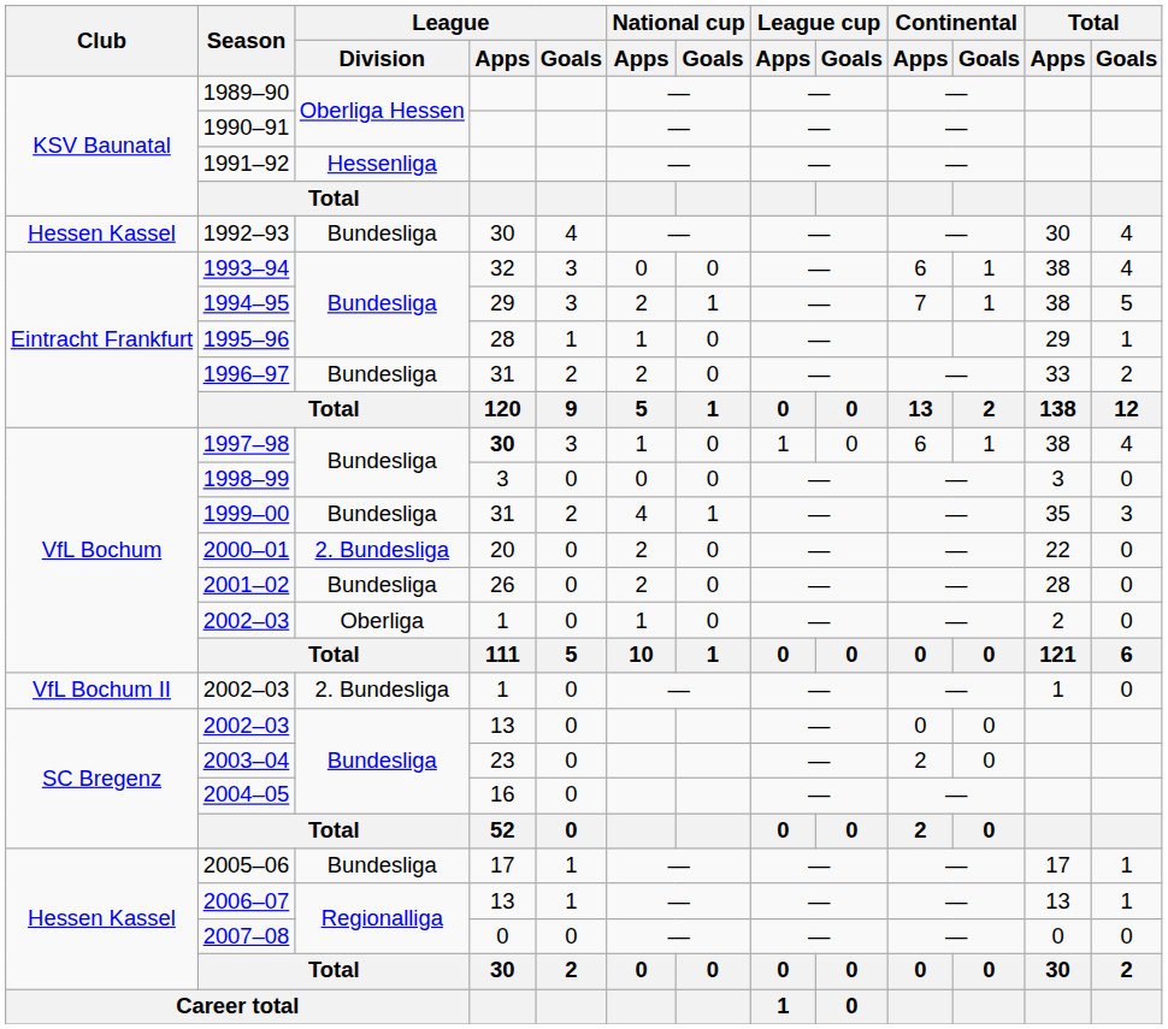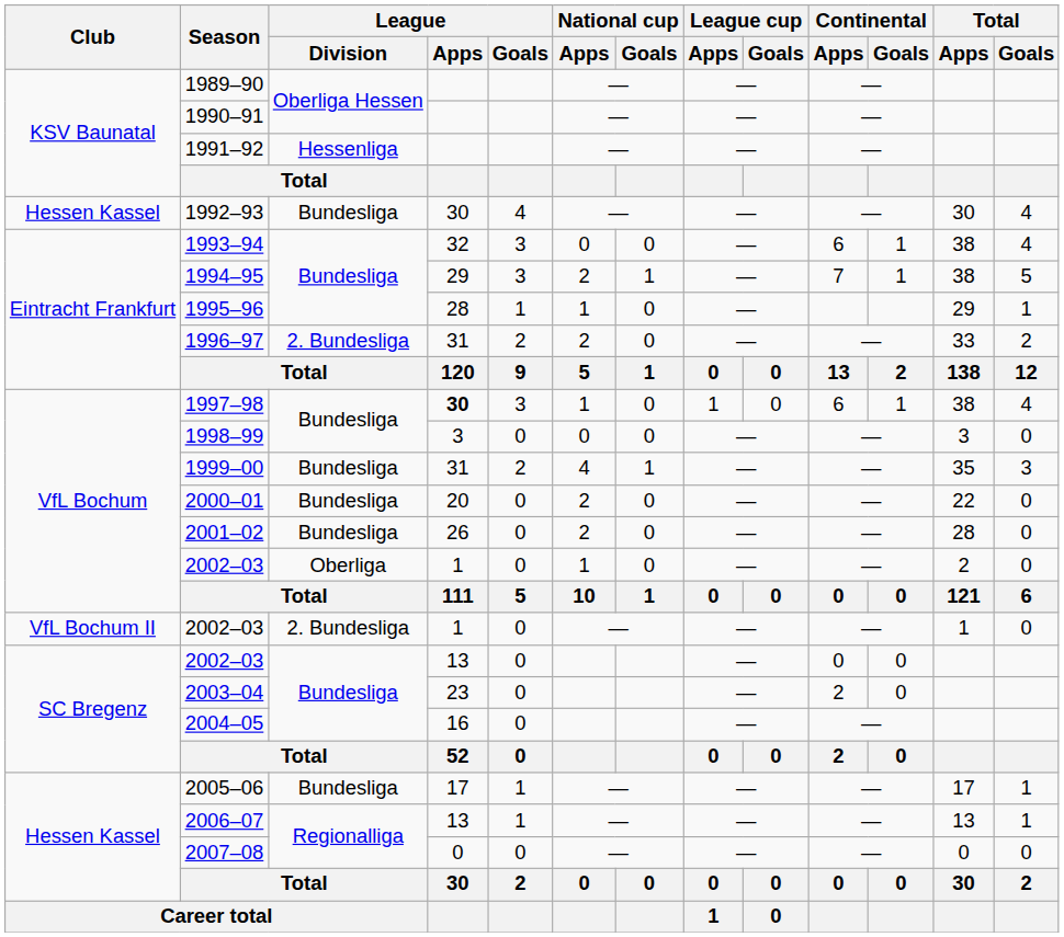1996–97 | League / Division: Bundesliga -> 2. Bundesliga
2000–01 | League / Division: 2. Bundesliga -> Bundesliga
